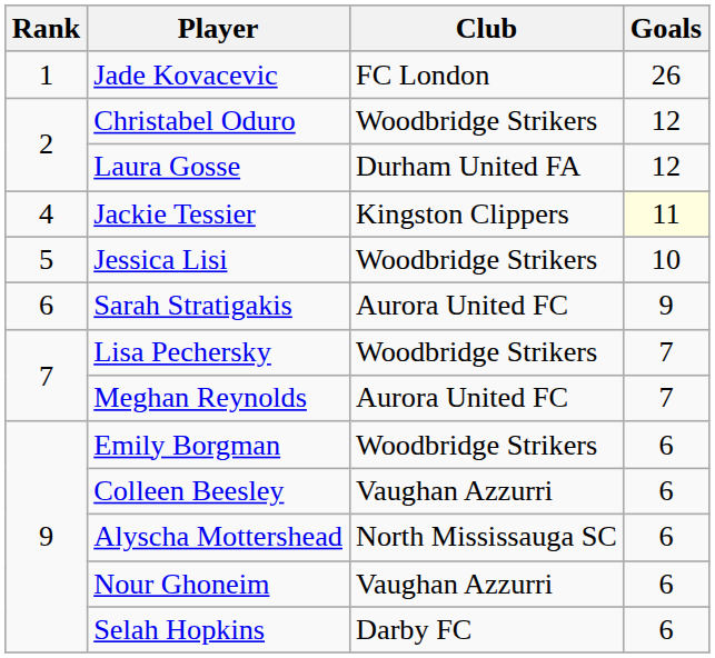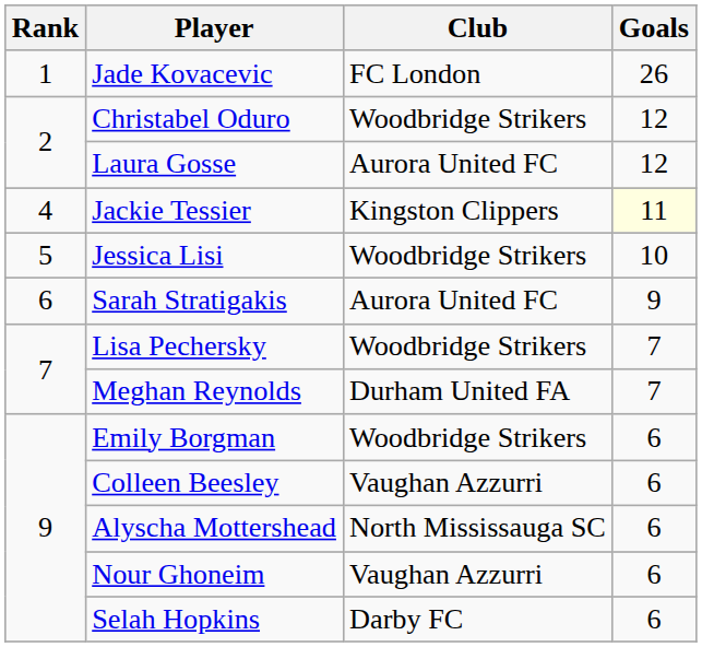Laura Gosse | Club: Durham United FA -> Aurora United FC
Meghan Reynolds | Club: Aurora United FC -> Durham United FA
